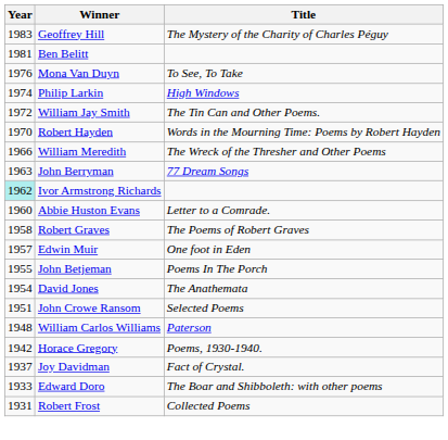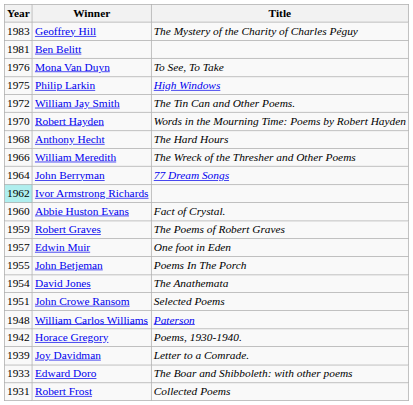Philip Larkin | Year: 1974 -> 1975
+ row: 1968 | Anthony Hecht | The Hard Hours
John Berryman | Year: 1963 -> 1964
Abbie Huston Evans | Title: Letter to a Comrade. -> Fact of Crystal.
Robert Graves | Year: 1958 -> 1959
Joy Davidman | Year: 1937 -> 1939
Joy Davidman | Title: Fact of Crystal. -> Letter to a Comrade.
